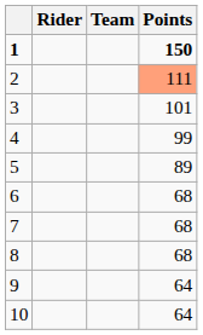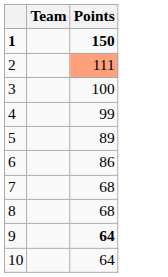- column: Rider
3 | Points: 101 -> 100
6 | Points: 68 -> 86
9 | Points: normal -> bold
